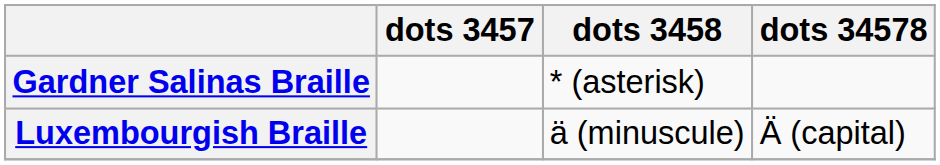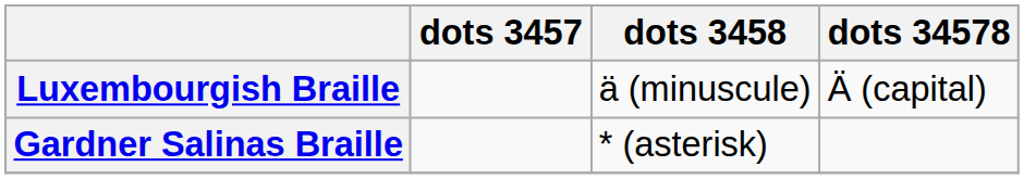rows swapped: Gardner Salinas Braille <-> Luxembourgish Braille
